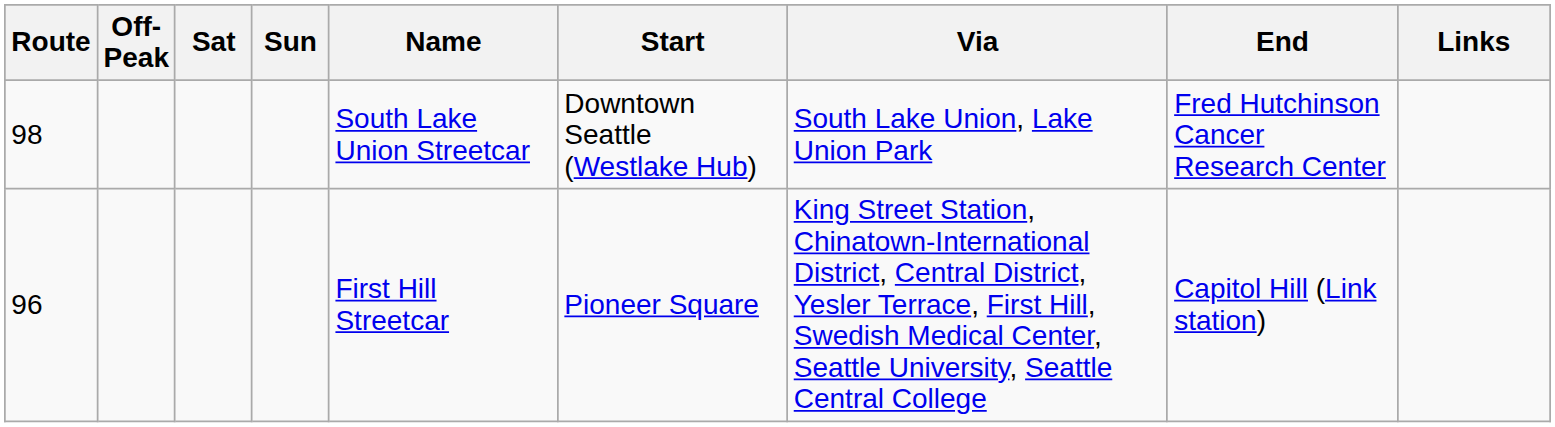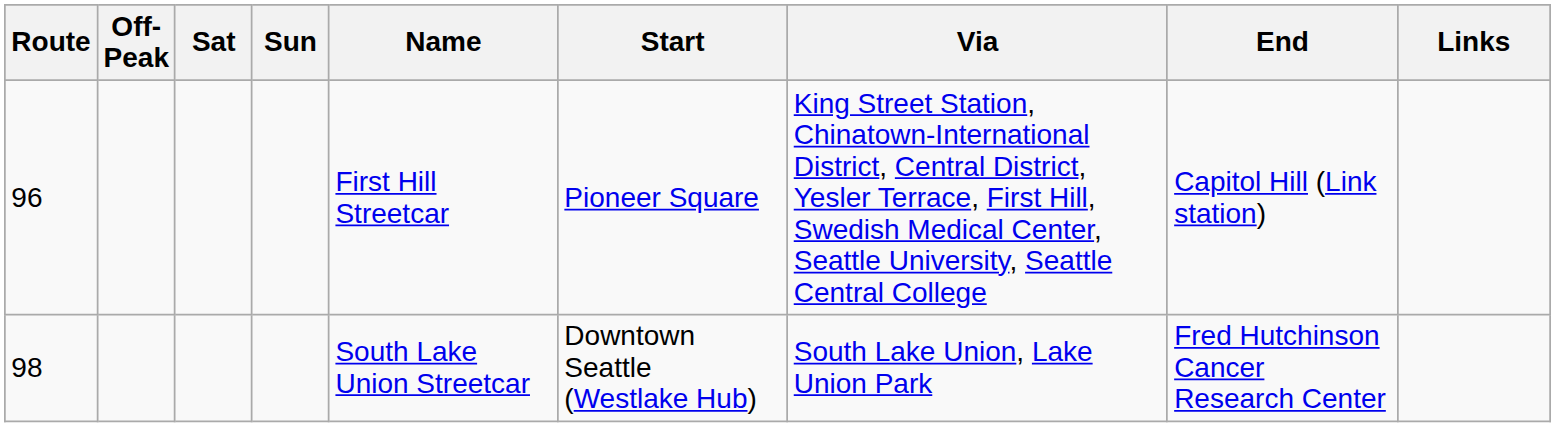rows swapped: 96 <-> 98
